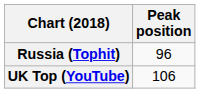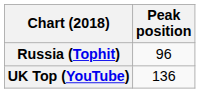UK Top (YouTube) | Peak position: 106 -> 136
